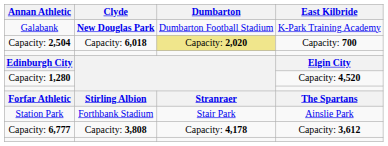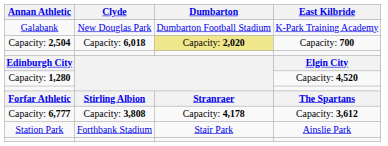Galabank | Clyde: bold -> normal
rows swapped: Station Park <-> Capacity: 6,777
